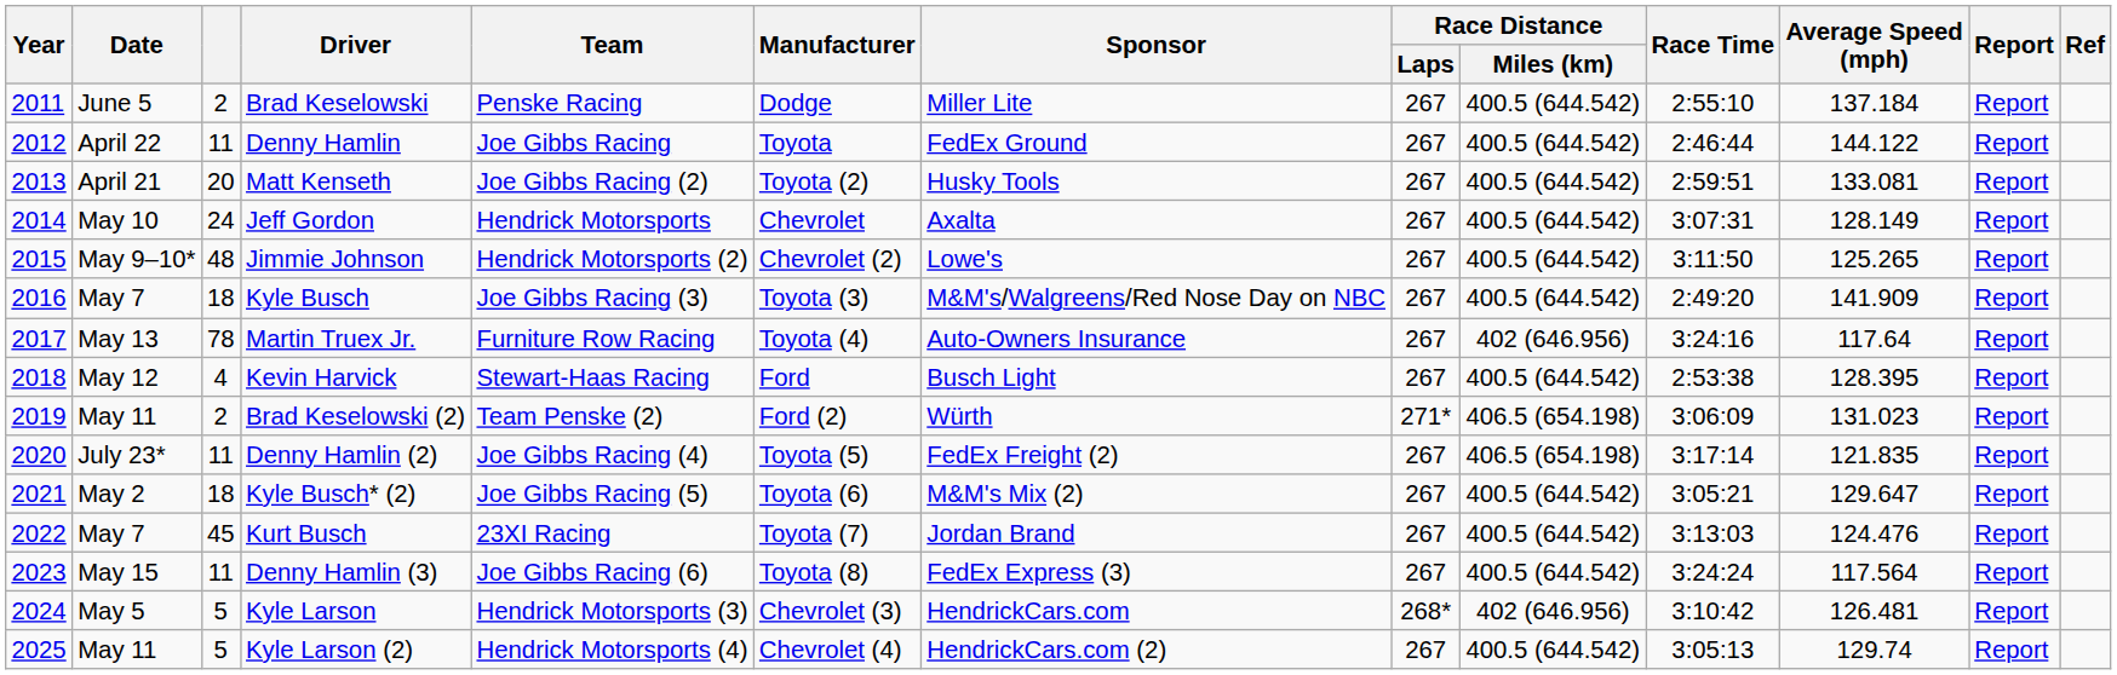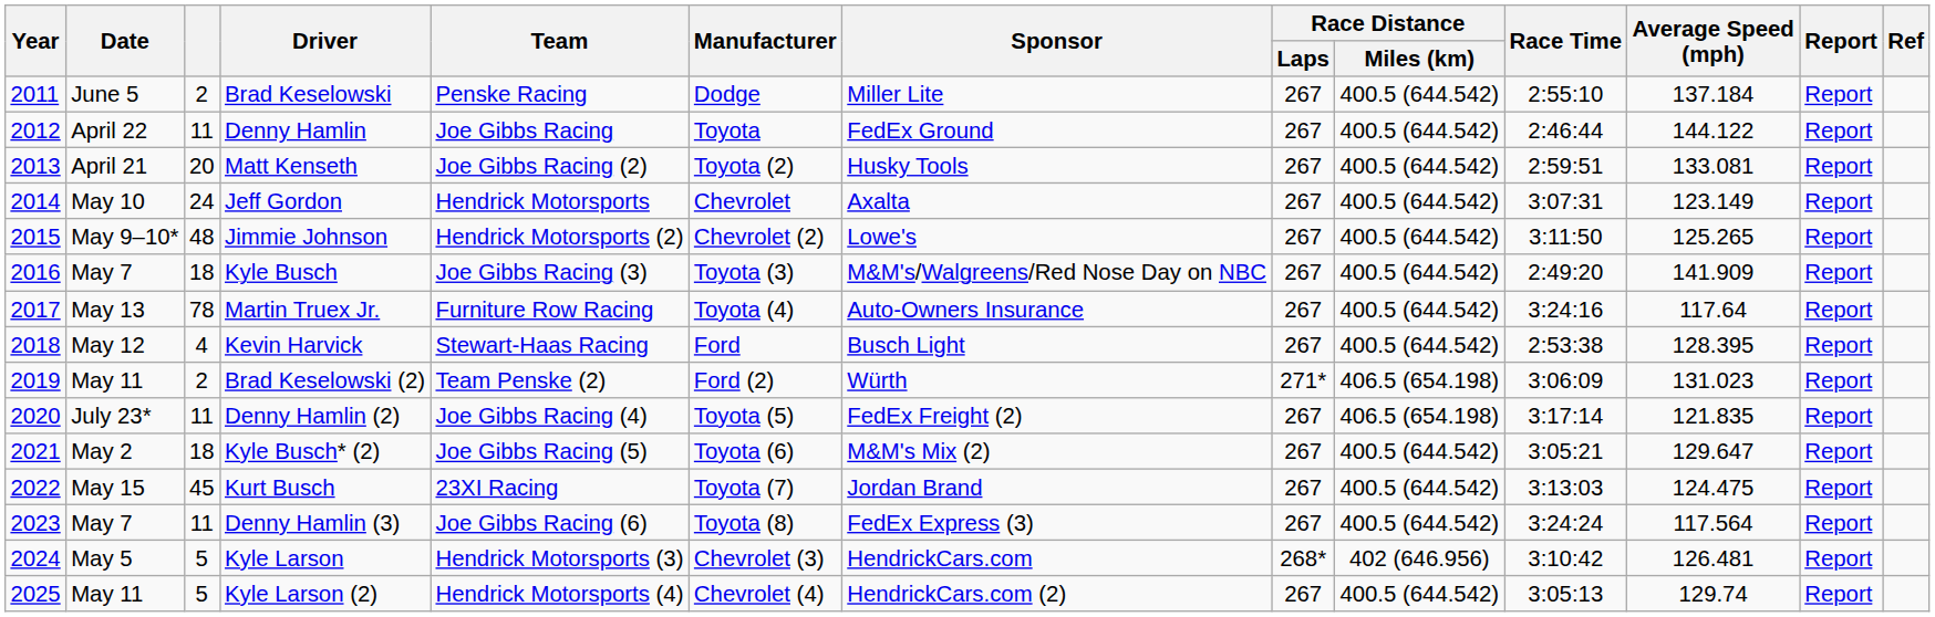Jeff Gordon | Average Speed (mph): 128.149 -> 123.149
Martin Truex Jr. | Race Distance / Miles (km): 402 (646.956) -> 400.5 (644.542)
Kurt Busch | Date: May 7 -> May 15
Kurt Busch | Average Speed (mph): 124.476 -> 124.475
Denny Hamlin (3) | Date: May 15 -> May 7
